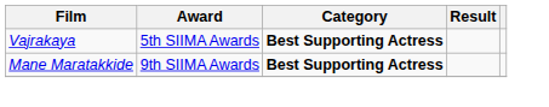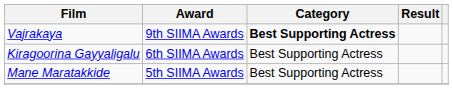Vajrakaya | Award: 5th SIIMA Awards -> 9th SIIMA Awards
+ row: Kiragoorina Gayyaligalu | 6th SIIMA Awards | Best Supporting Actress
Mane Maratakkide | Award: 9th SIIMA Awards -> 5th SIIMA Awards
Mane Maratakkide | Category: bold -> normal
